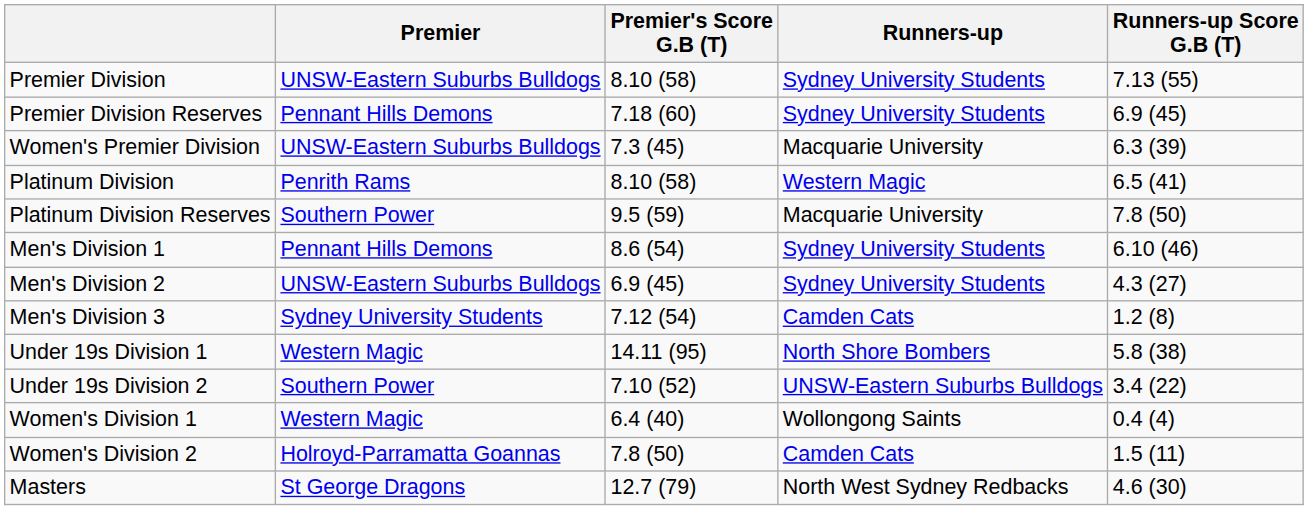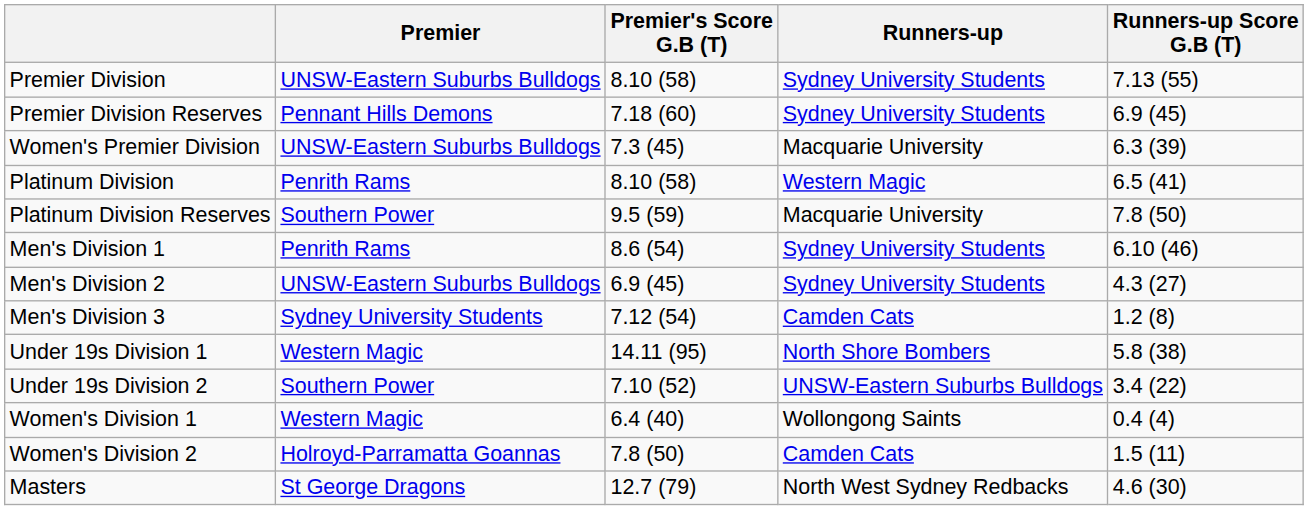Men's Division 1 | Premier: Pennant Hills Demons -> Penrith Rams
